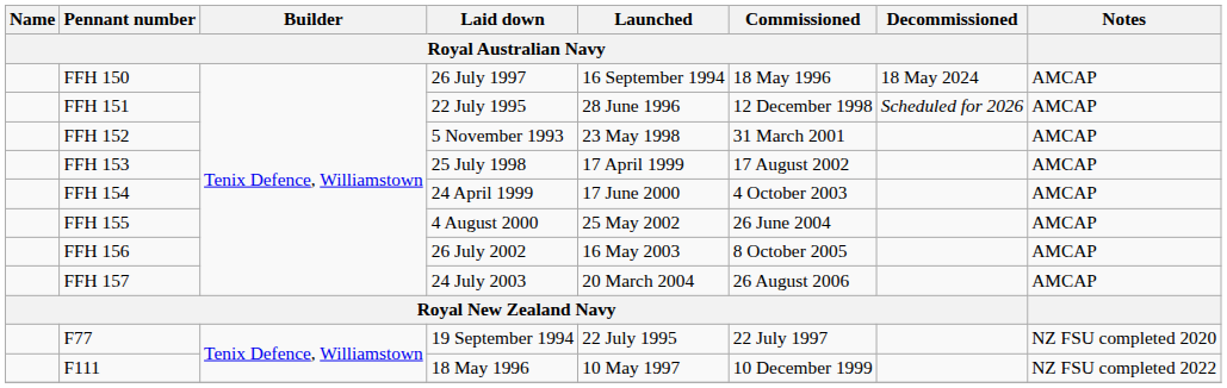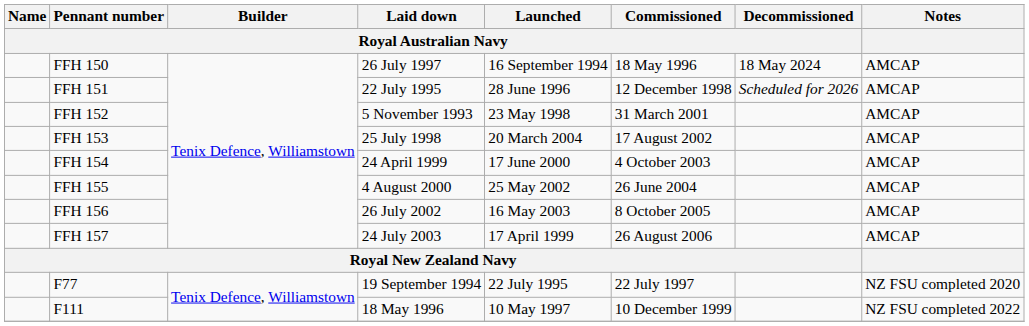FFH 153 | Launched / Royal Australian Navy: 17 April 1999 -> 20 March 2004
FFH 157 | Launched / Royal Australian Navy: 20 March 2004 -> 17 April 1999
